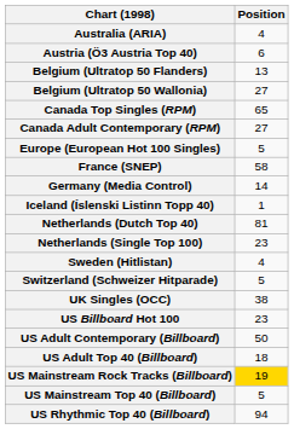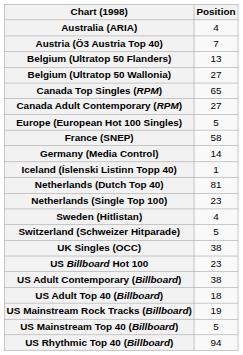Austria (Ö3 Austria Top 40) | Position: 6 -> 7
US Adult Contemporary (Billboard) | Position: 50 -> 38
US Mainstream Rock Tracks (Billboard) | Position: gold background -> no background
